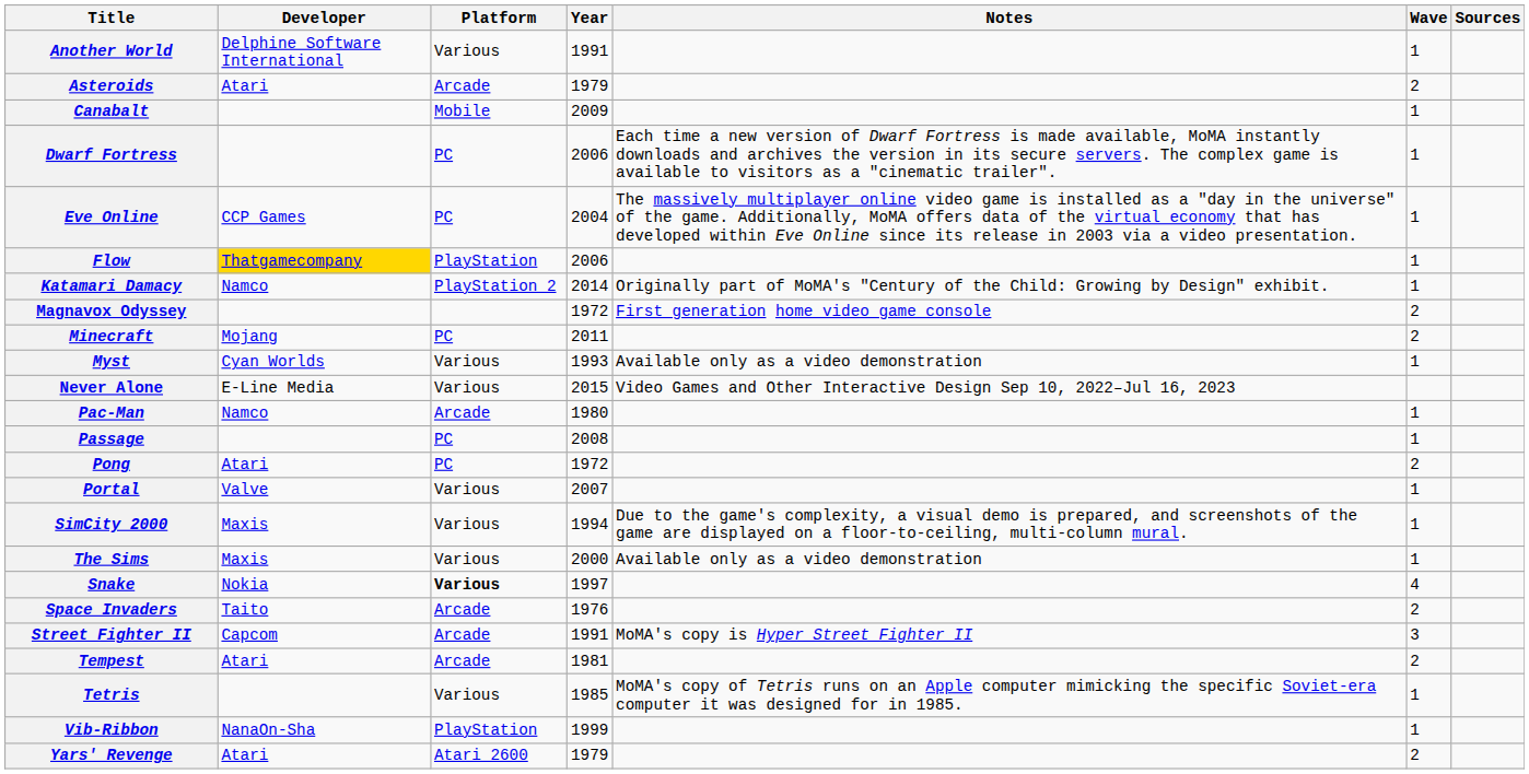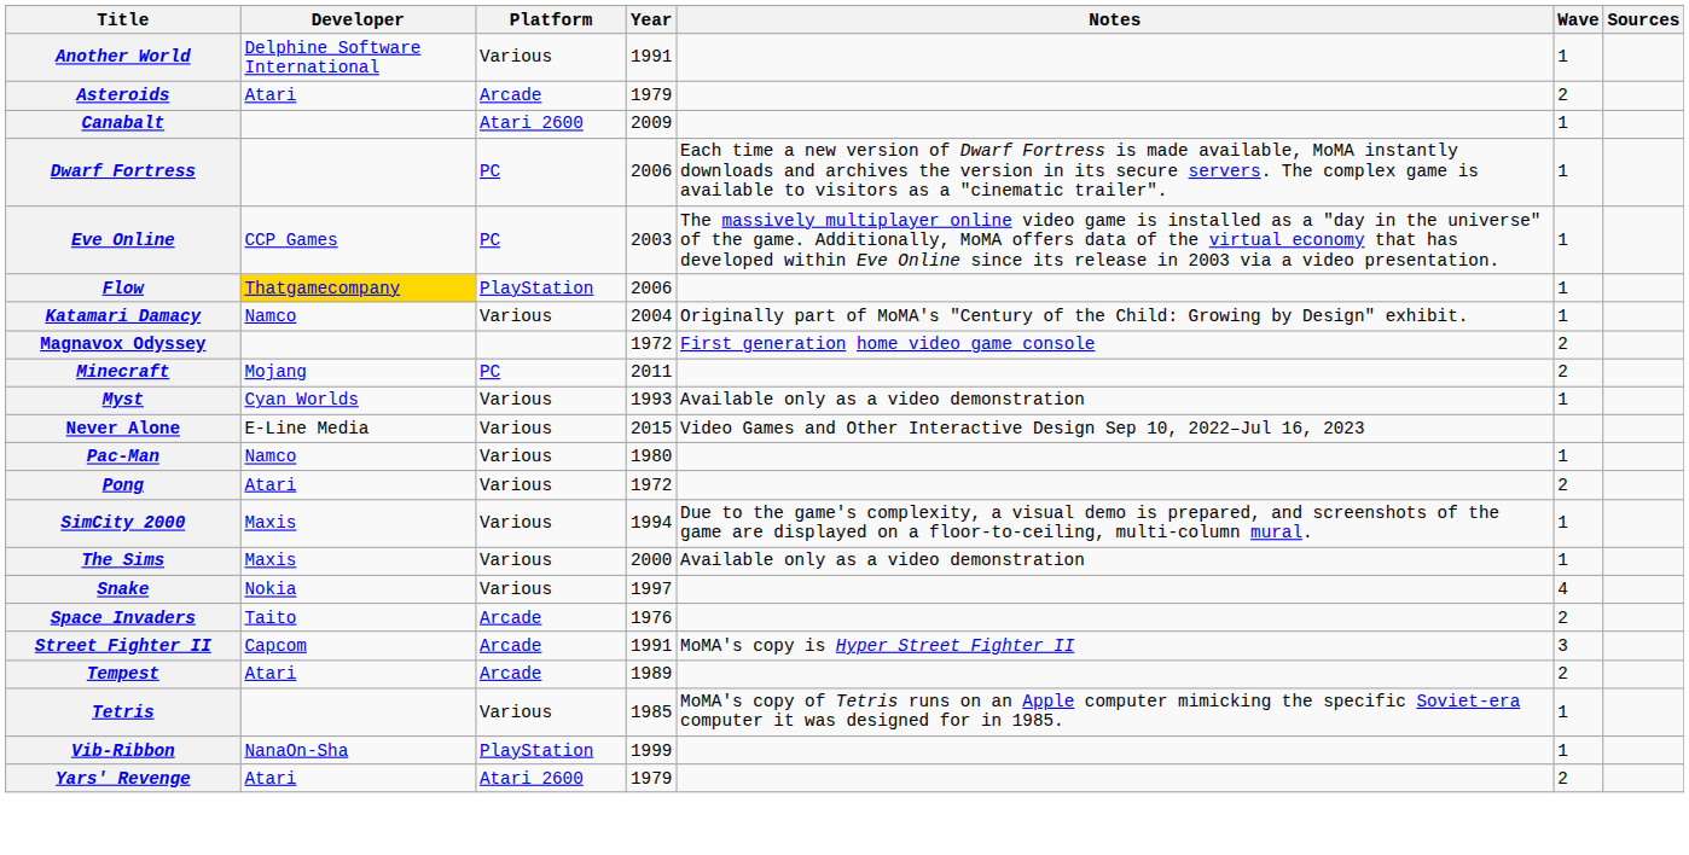Canabalt | Platform: Mobile -> Atari 2600
Eve Online | Year: 2004 -> 2003
Katamari Damacy | Platform: PlayStation 2 -> Various
Katamari Damacy | Year: 2014 -> 2004
Pac-Man | Platform: Arcade -> Various
- row: Passage | PC | 2008 | 1
Pong | Platform: PC -> Various
- row: Portal | Valve | Various | 2007 | 1
Snake | Platform: bold -> normal
Tempest | Year: 1981 -> 1989
